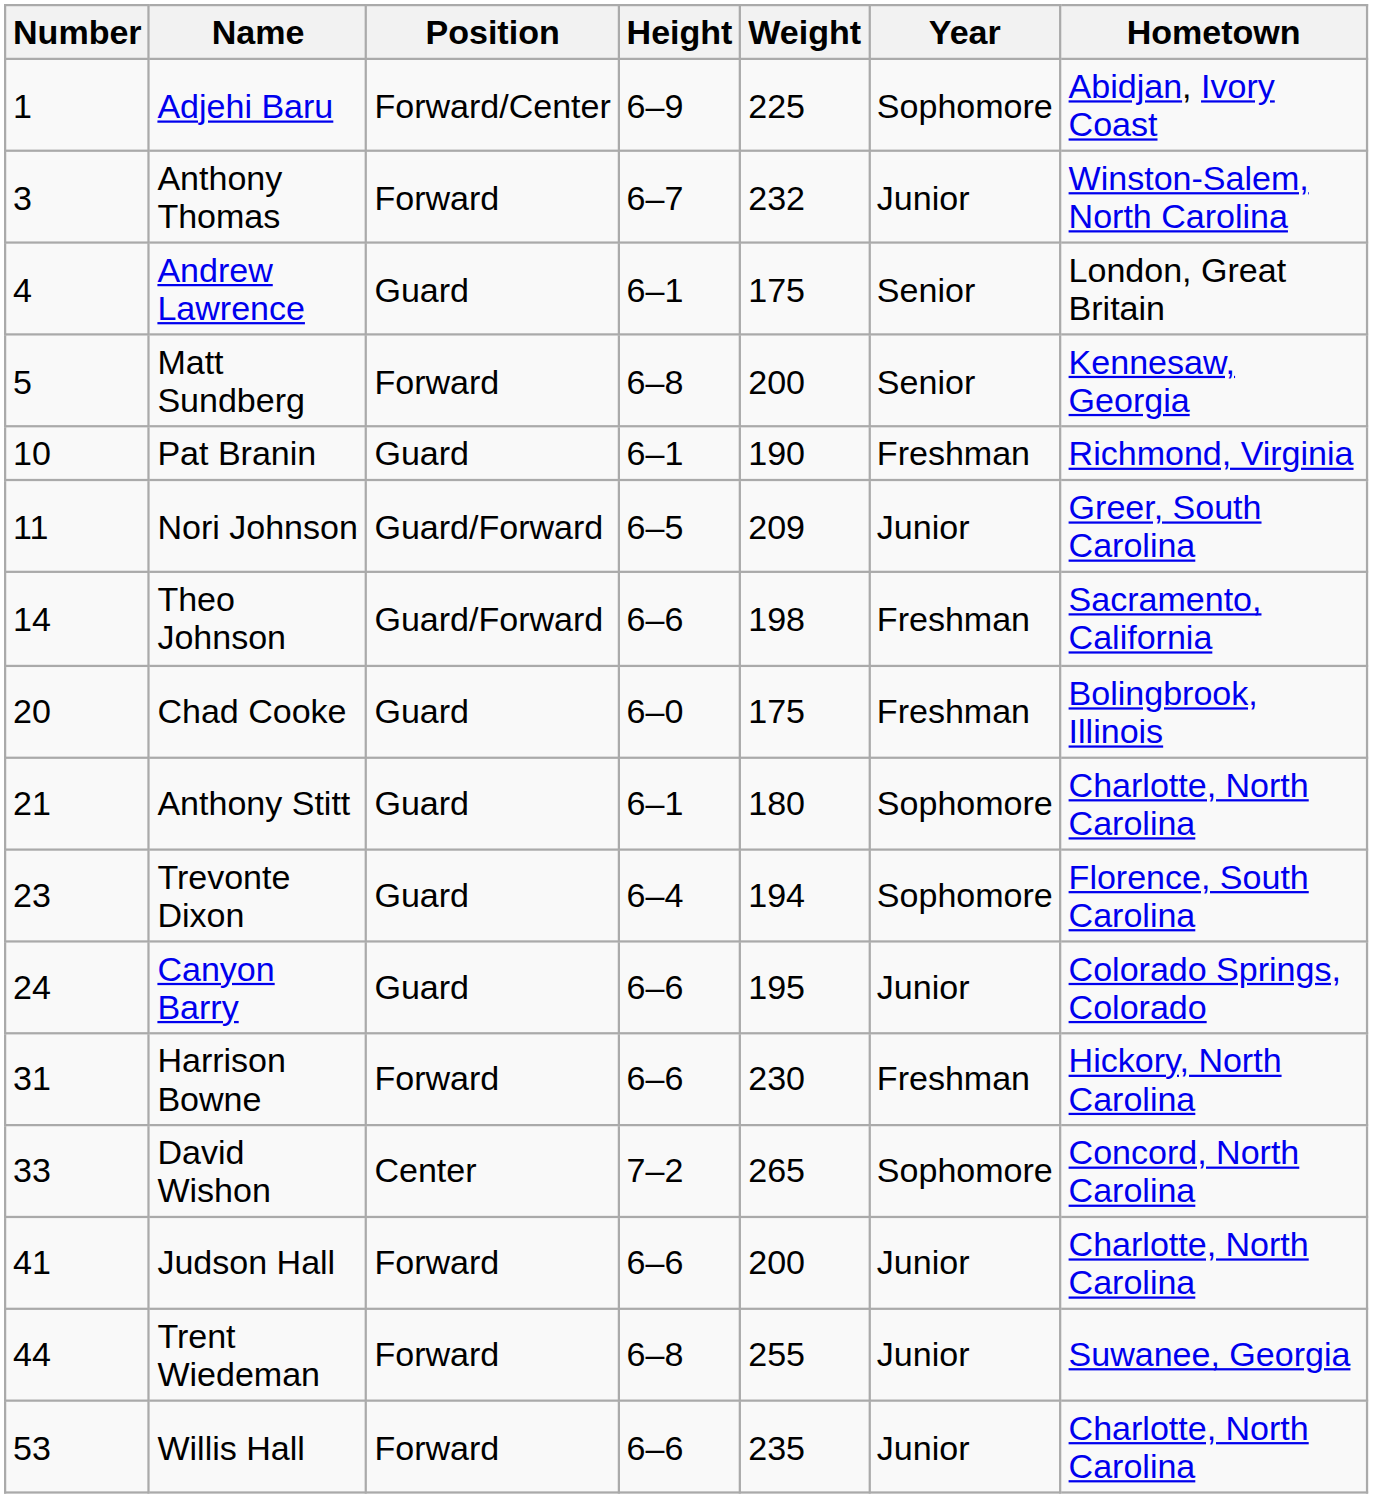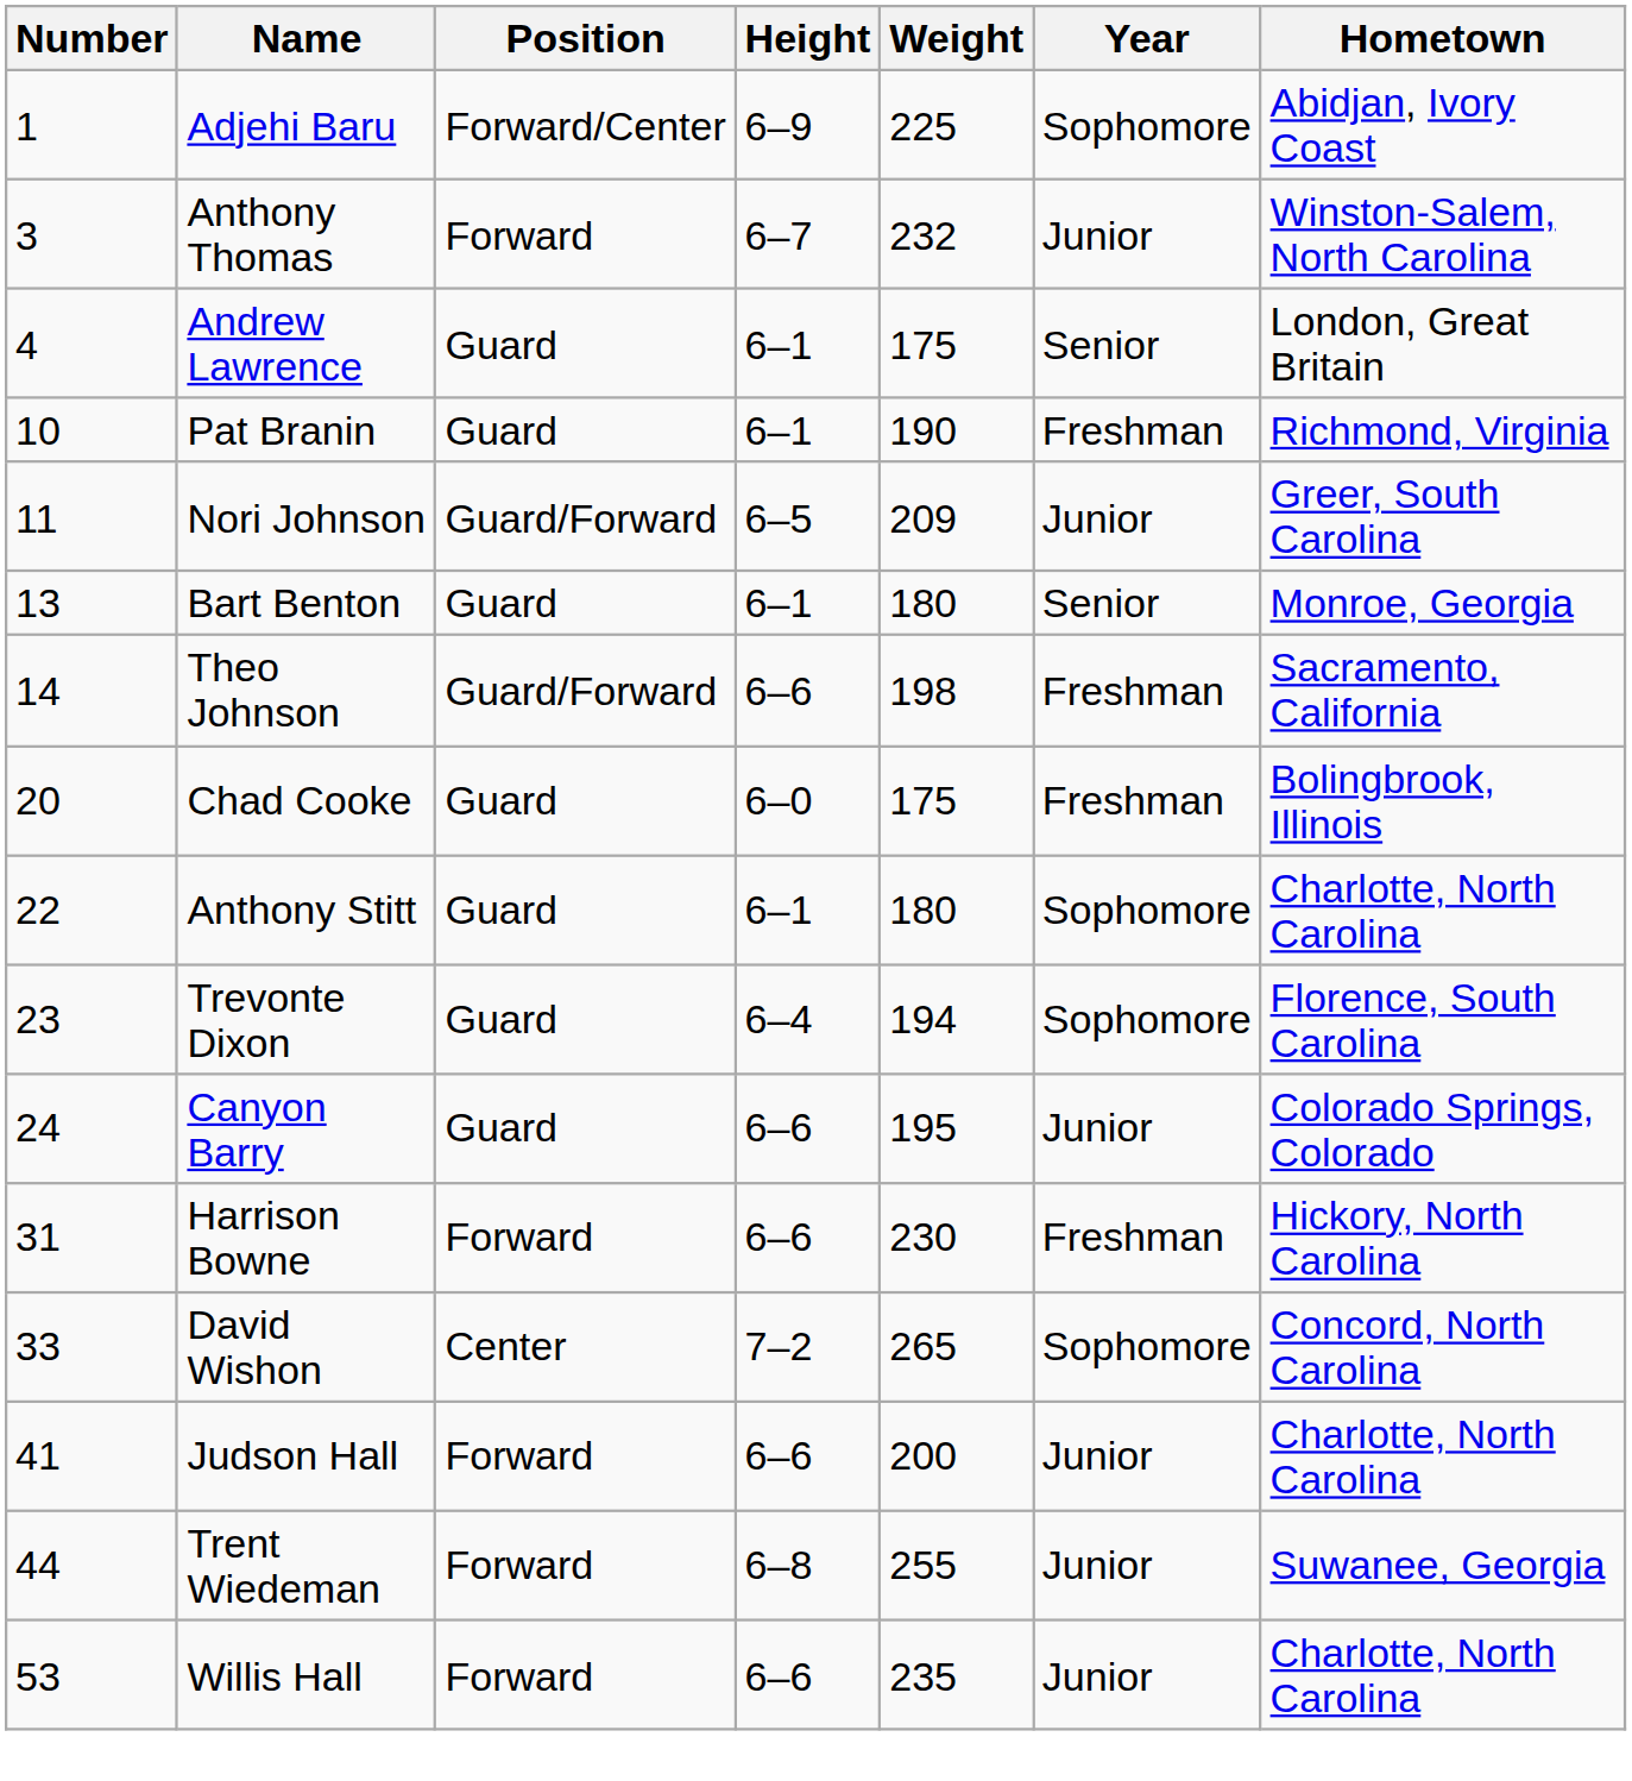- row: 5 | Matt Sundberg | Forward | 6–8 | 200 | Senior | Kennesaw, Georgia
+ row: 13 | Bart Benton | Guard | 6–1 | 180 | Senior | Monroe, Georgia
Anthony Stitt | Number: 21 -> 22
